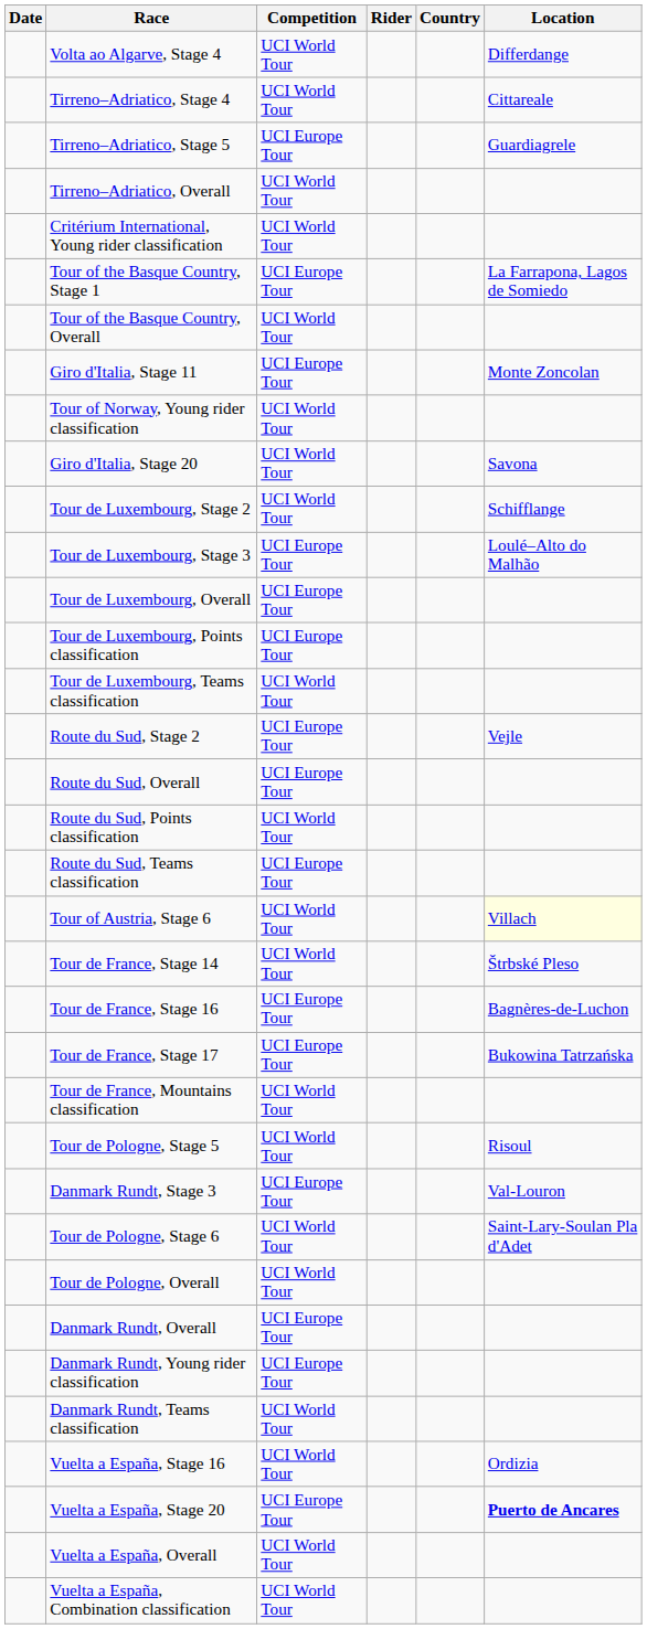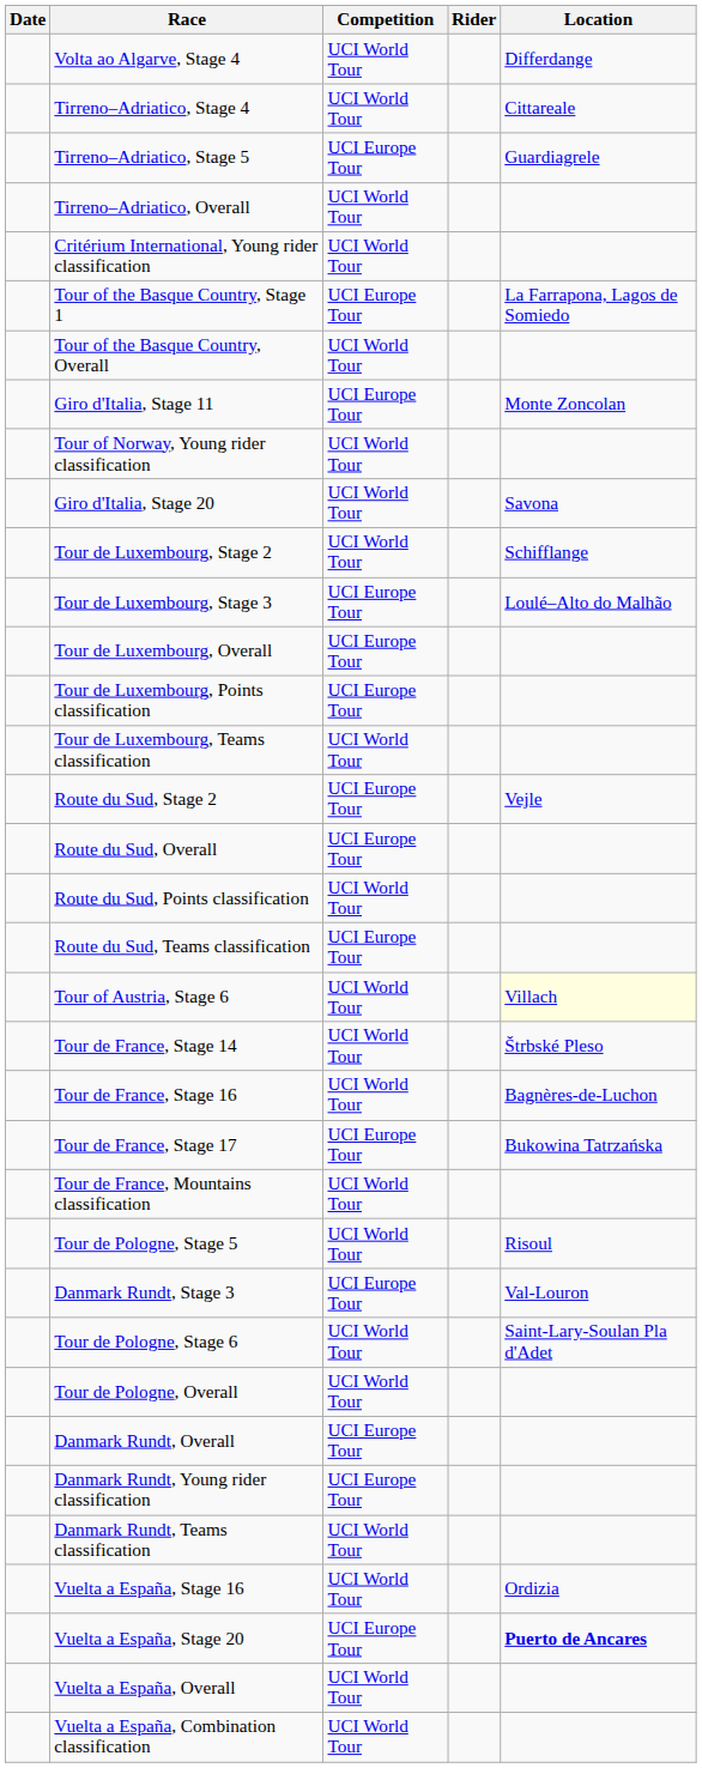- column: Country
Tour de France, Stage 16 | Competition: UCI Europe Tour -> UCI World Tour
